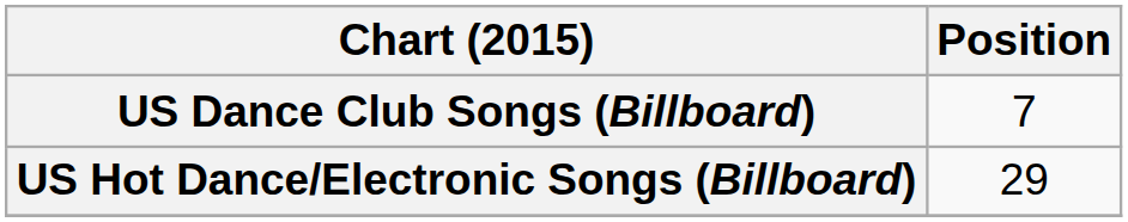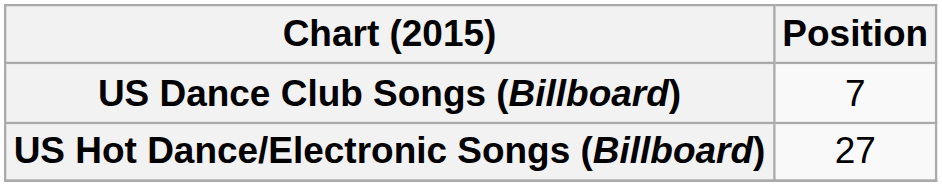US Hot Dance/Electronic Songs (Billboard) | Position: 29 -> 27
